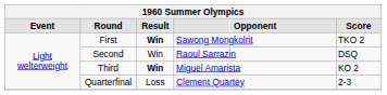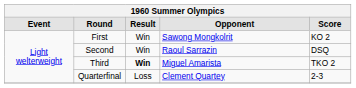First | Result: bold -> normal
First | Score: TKO 2 -> KO 2
Third | Score: KO 2 -> TKO 2
